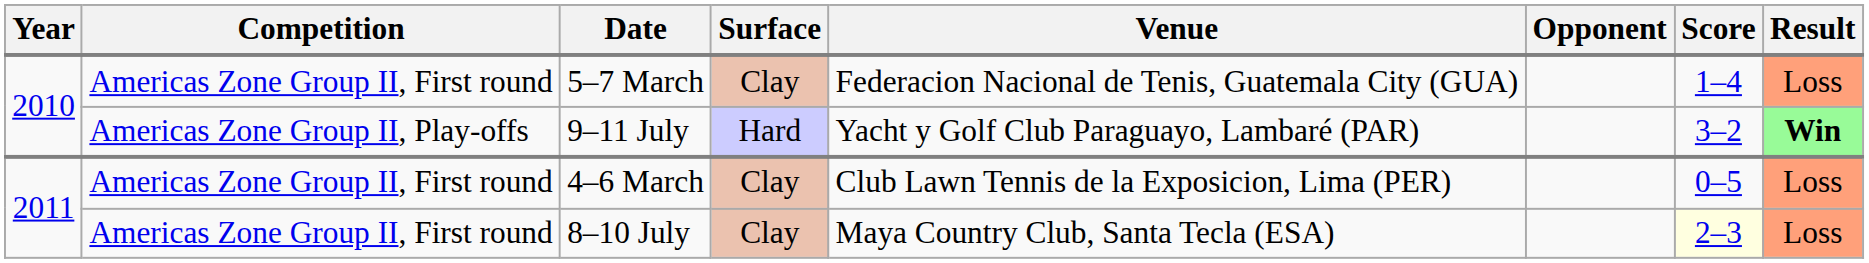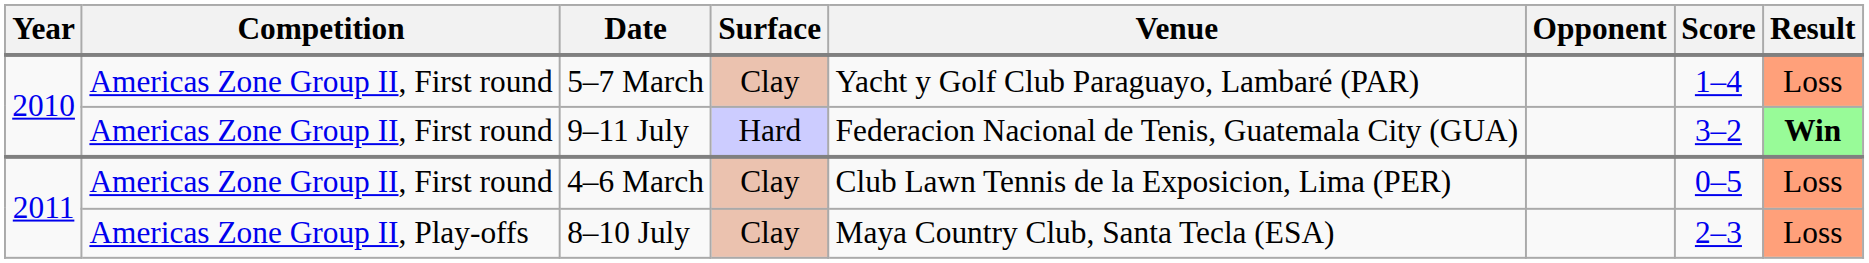5–7 March | Venue: Federacion Nacional de Tenis, Guatemala City (GUA) -> Yacht y Golf Club Paraguayo, Lambaré (PAR)
9–11 July | Competition: Americas Zone Group II, Play-offs -> Americas Zone Group II, First round
9–11 July | Venue: Yacht y Golf Club Paraguayo, Lambaré (PAR) -> Federacion Nacional de Tenis, Guatemala City (GUA)
8–10 July | Competition: Americas Zone Group II, First round -> Americas Zone Group II, Play-offs
8–10 July | Score: lightyellow background -> no background
